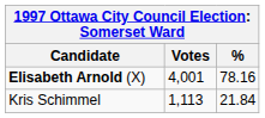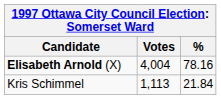Elisabeth Arnold (X) | Votes: 4,001 -> 4,004
